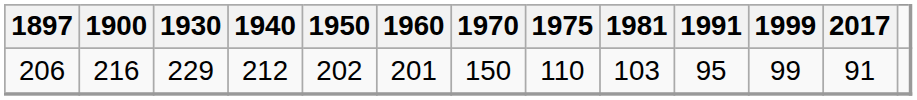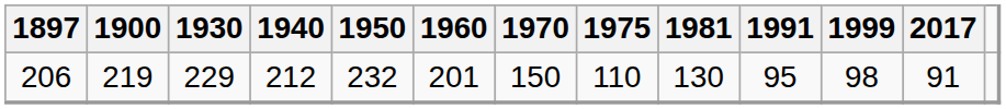206 | 1900: 216 -> 219
206 | 1950: 202 -> 232
206 | 1981: 103 -> 130
206 | 1999: 99 -> 98
